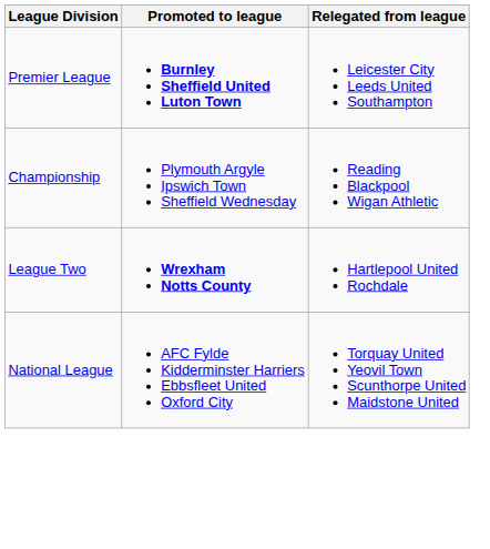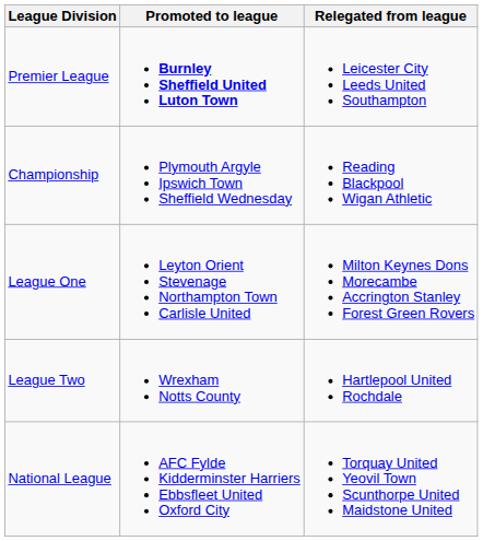+ row: League One | Leyton Orient Stevenage Northampton Town Carlisle United | Milton Keynes Dons Morecambe Accrington Stanley Forest Green Rovers
League Two | Promoted to league: bold -> normal
